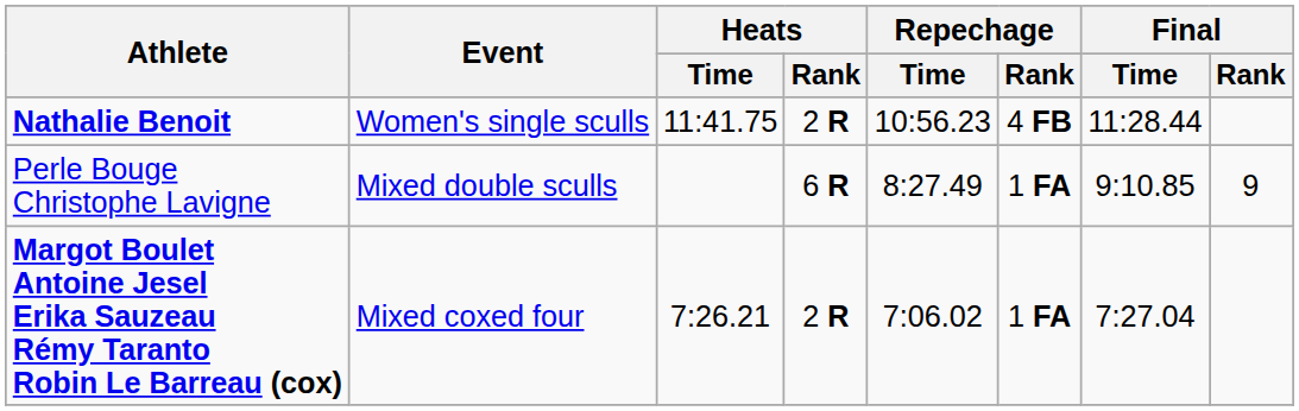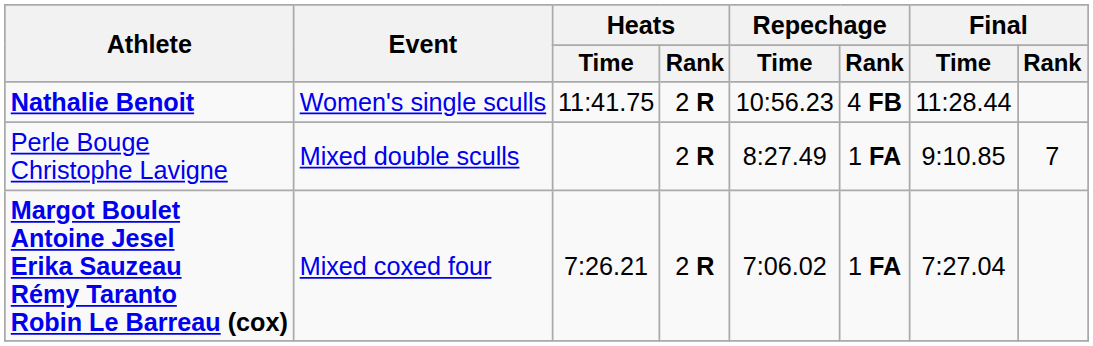Perle Bouge Christophe Lavigne | Heats / Rank: 6 R -> 2 R
Perle Bouge Christophe Lavigne | Final / Rank: 9 -> 7
